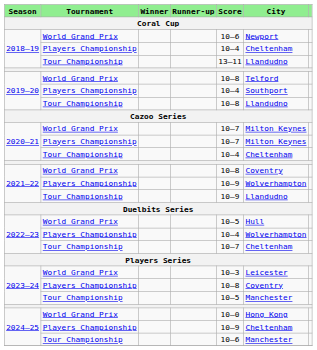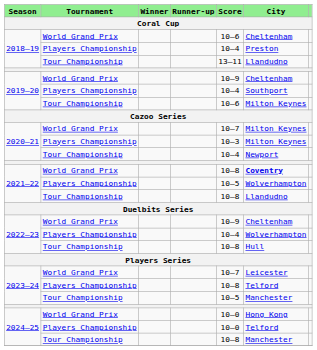2018–19 / World Grand Prix | City: Newport -> Cheltenham
2018–19 / Players Championship | City: Cheltenham -> Preston
2019–20 / World Grand Prix | Score: 10–8 -> 10–9
2019–20 / World Grand Prix | City: Telford -> Cheltenham
2019–20 / Tour Championship | Score: 10–8 -> 10–6
2019–20 / Tour Championship | City: Llandudno -> Milton Keynes
2020–21 / Players Championship | Score: 10–7 -> 10–3
2020–21 / Tour Championship | City: Cheltenham -> Newport
2021–22 / World Grand Prix | City: normal -> bold
2021–22 / Players Championship | Score: 10–9 -> 10–5
2021–22 / Tour Championship | Score: 10–9 -> 10–8
2022–23 / World Grand Prix | Score: 10–5 -> 10–9
2022–23 / World Grand Prix | City: Hull -> Cheltenham
2022–23 / Tour Championship | Score: 10–7 -> 10–8
2022–23 / Tour Championship | City: Cheltenham -> Hull
2023–24 / World Grand Prix | Score: 10–3 -> 10–7
2023–24 / Players Championship | City: Coventry -> Telford
2024–25 / Players Championship | Score: 10–9 -> 10–0
2024–25 / Players Championship | City: Cheltenham -> Telford
2024–25 / Tour Championship | Score: 10–6 -> 10–8
